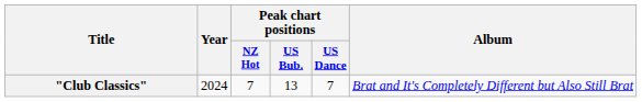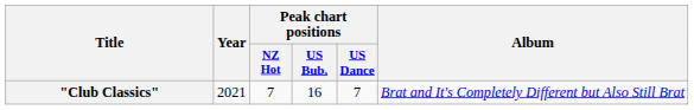"Club Classics" | Year: 2024 -> 2021
"Club Classics" | Peak chart positions / US Bub.: 13 -> 16
